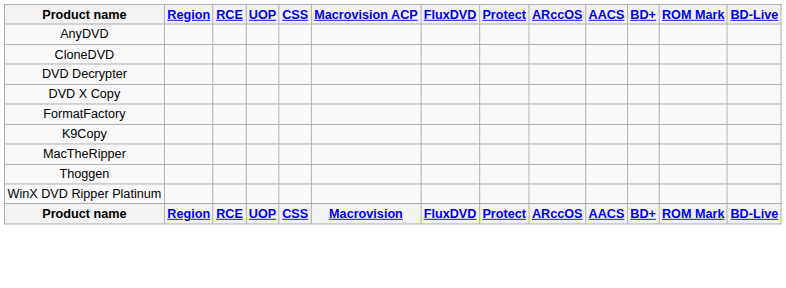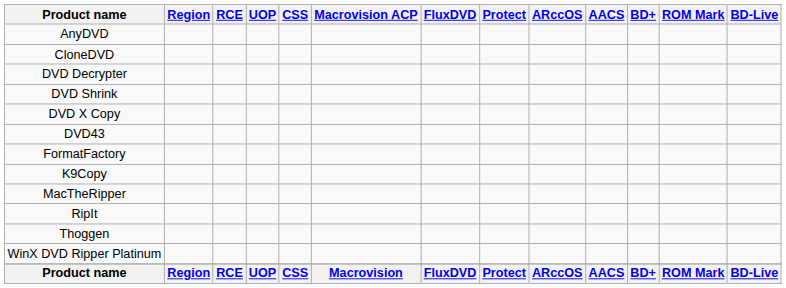+ row: DVD Shrink
+ row: DVD43
+ row: RipIt
